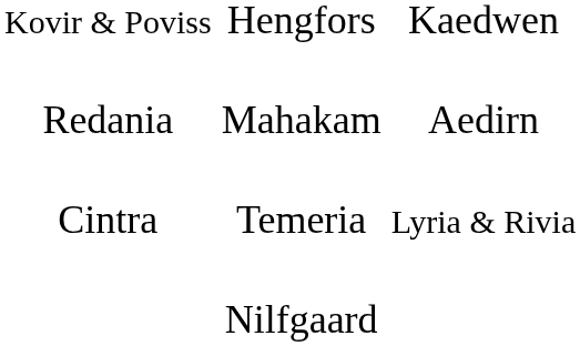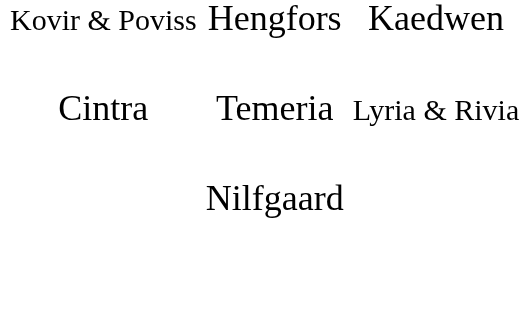- row: Redania | Mahakam | Aedirn
